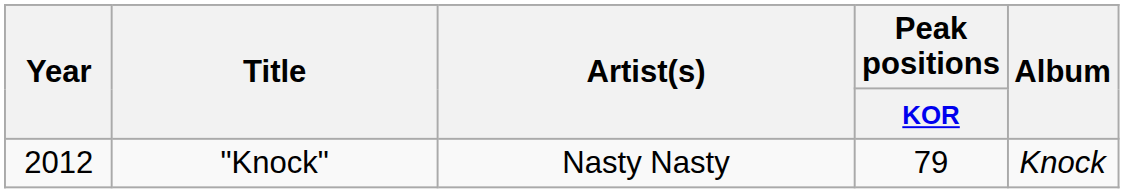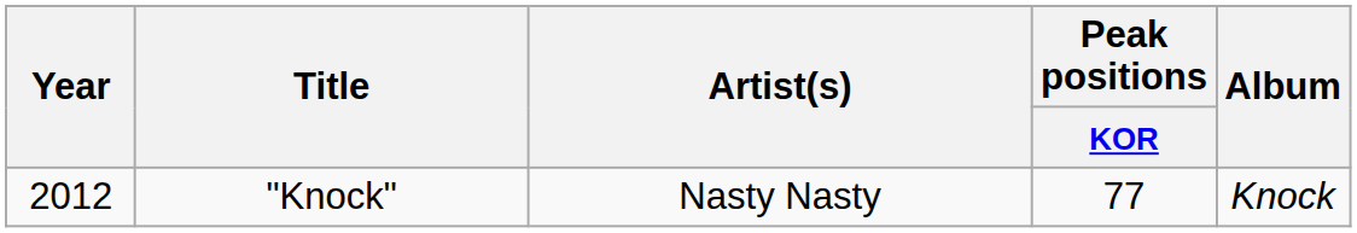"Knock" | Peak positions / KOR: 79 -> 77
